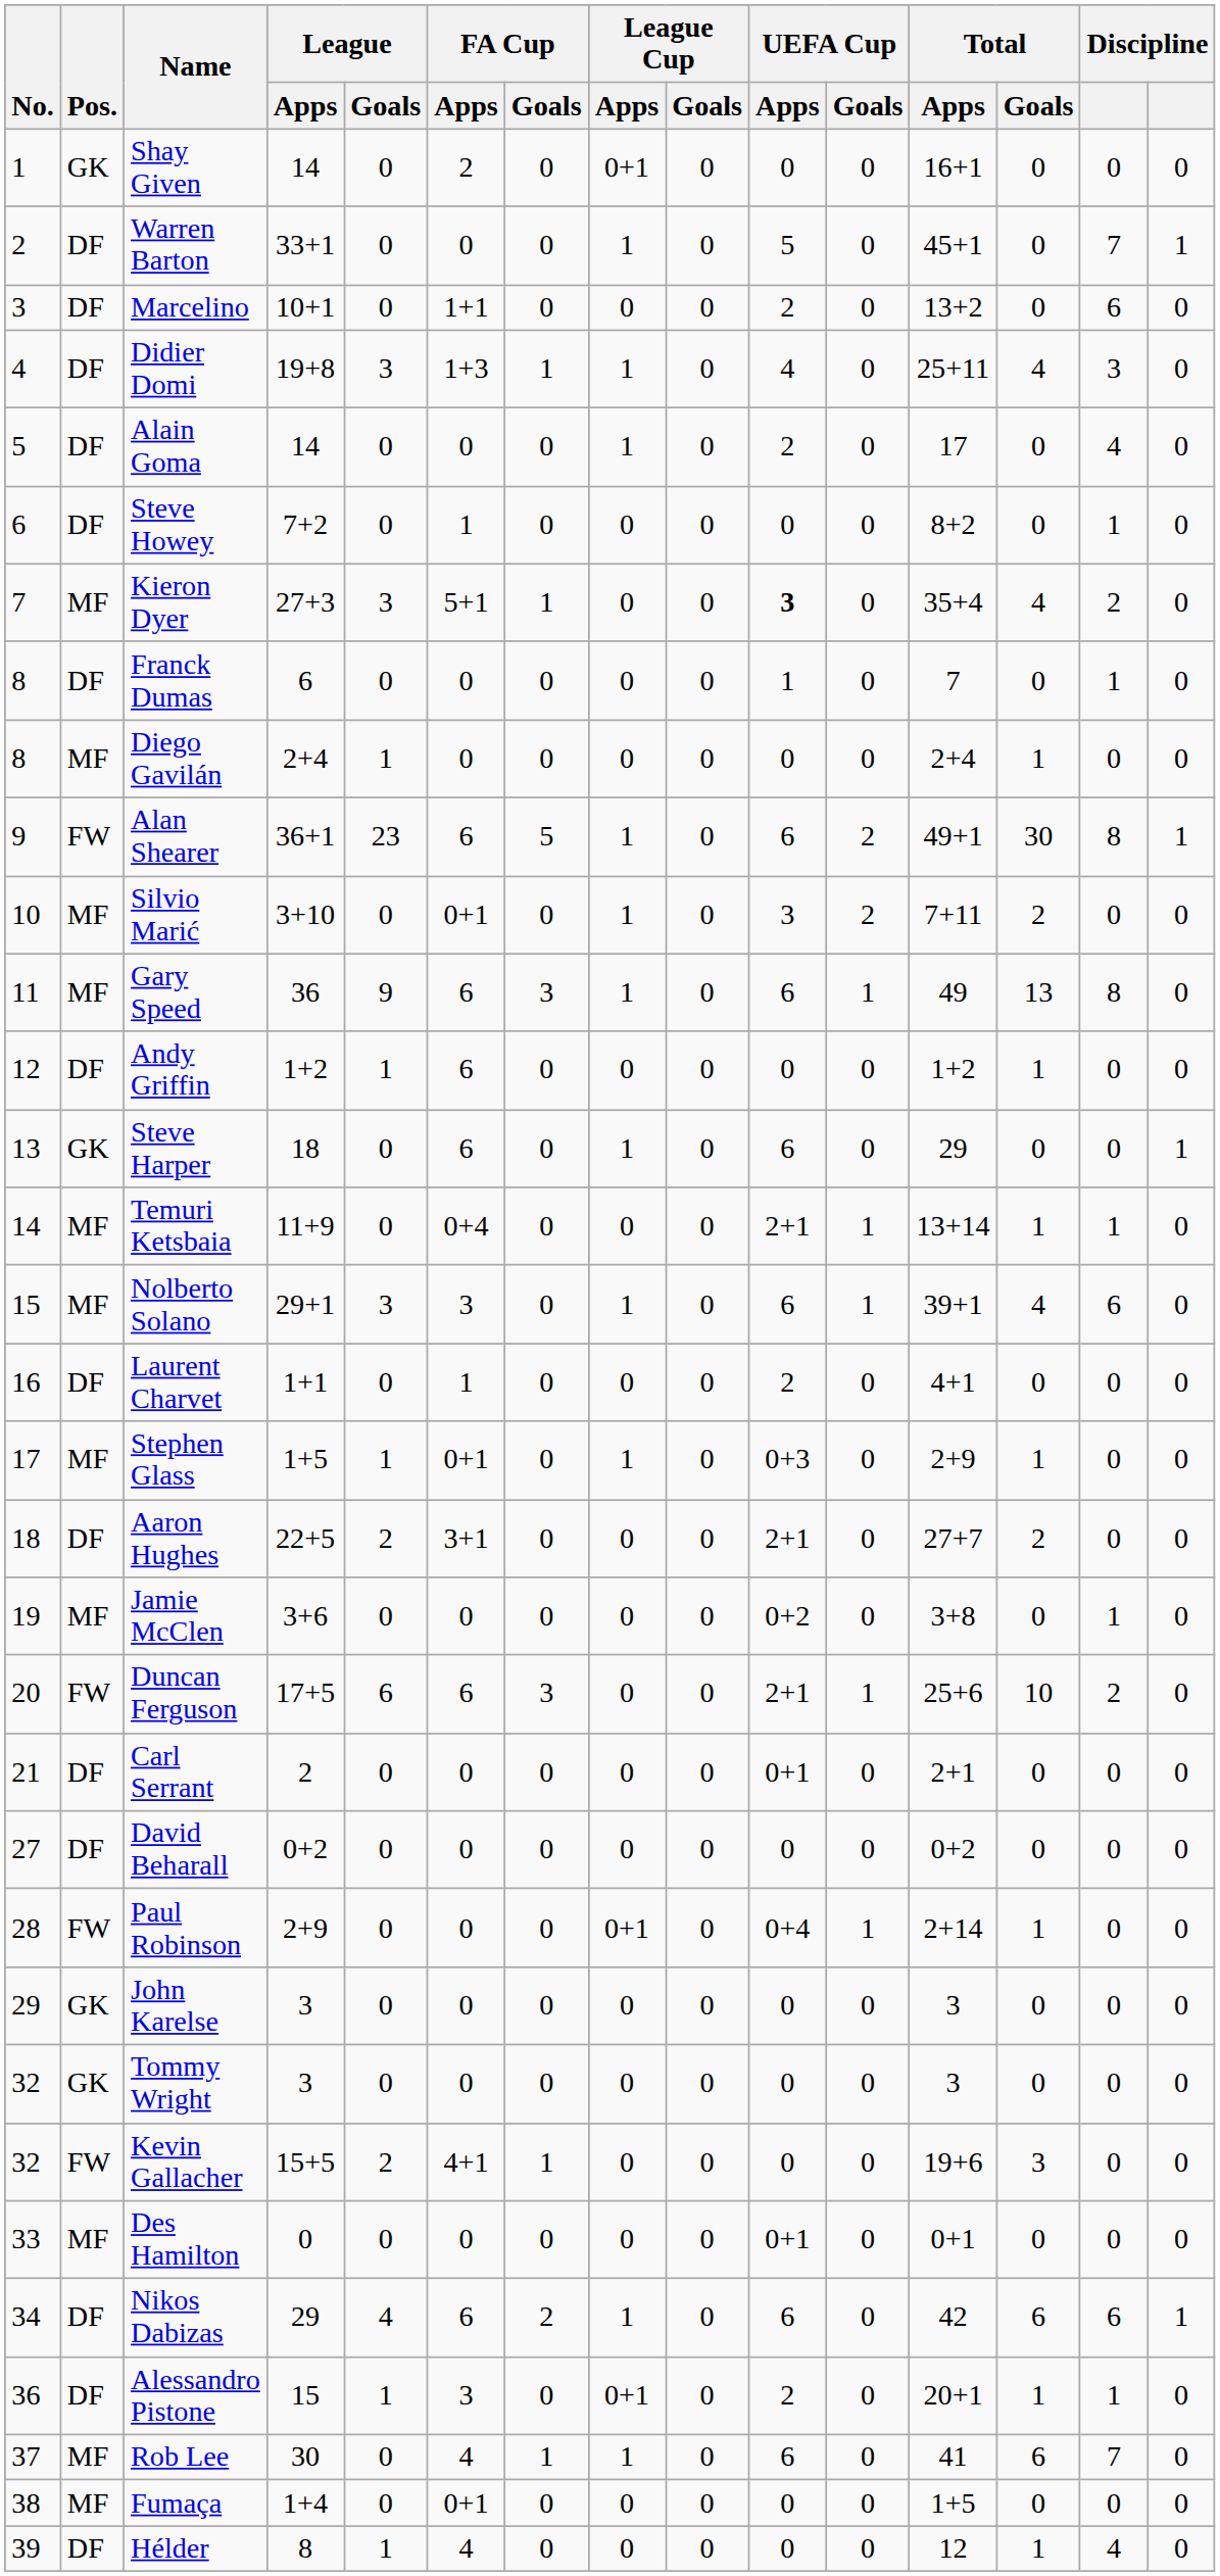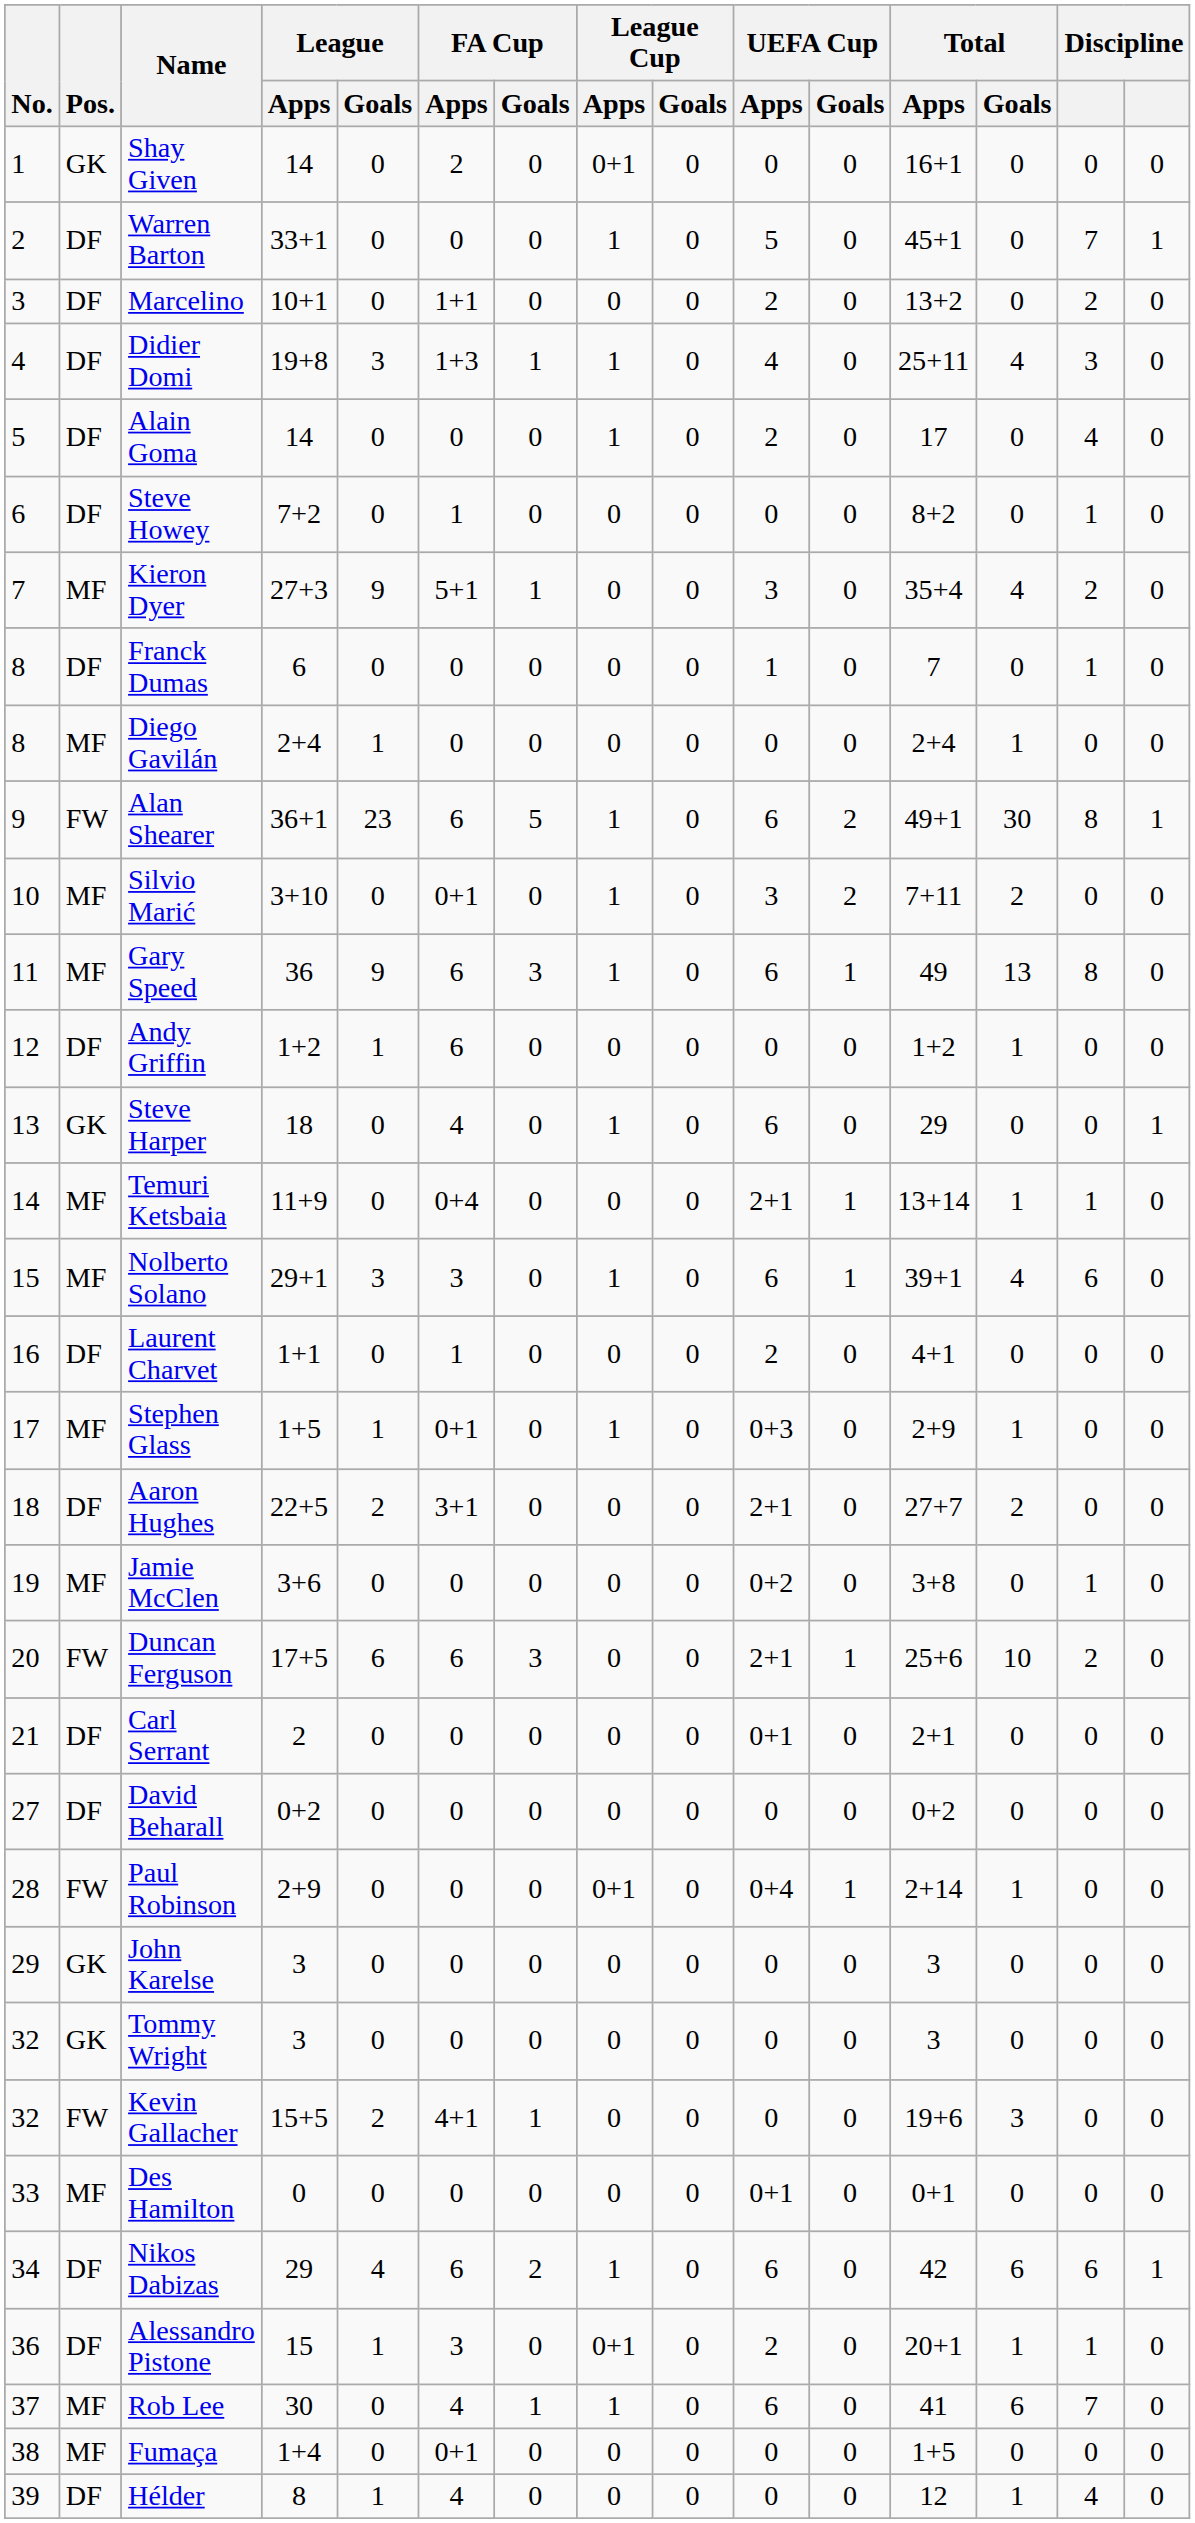Marcelino | column 14: 6 -> 2
Kieron Dyer | League / Goals: 3 -> 9
Kieron Dyer | UEFA Cup / Apps: bold -> normal
Steve Harper | FA Cup / Apps: 6 -> 4
